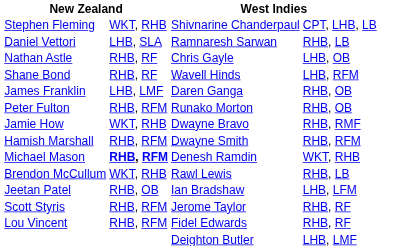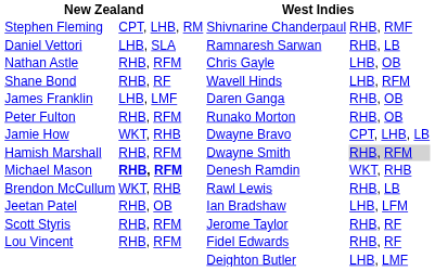Stephen Fleming | column 2: WKT, RHB -> CPT, LHB, RM
Stephen Fleming | column 4: CPT, LHB, LB -> RHB, RMF
Nathan Astle | column 2: RHB, RF -> RHB, RFM
Jamie How | column 4: RHB, RMF -> CPT, LHB, LB
Hamish Marshall | column 4: no background -> lightgrey background
